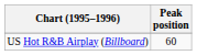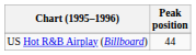US Hot R&B Airplay (Billboard) | Peak position: 60 -> 44
